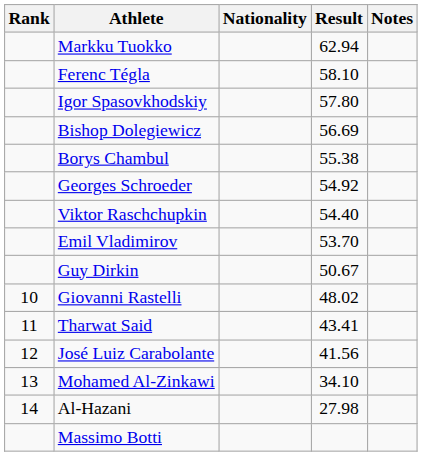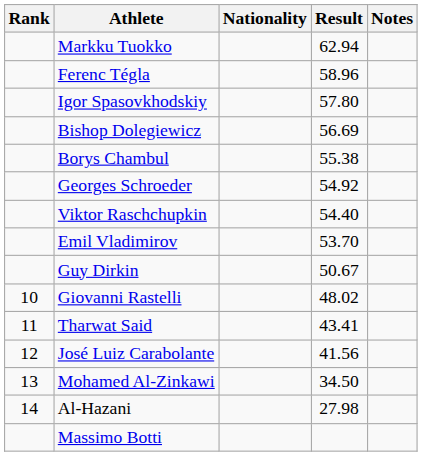Ferenc Tégla | Result: 58.10 -> 58.96
Mohamed Al-Zinkawi | Result: 34.10 -> 34.50
